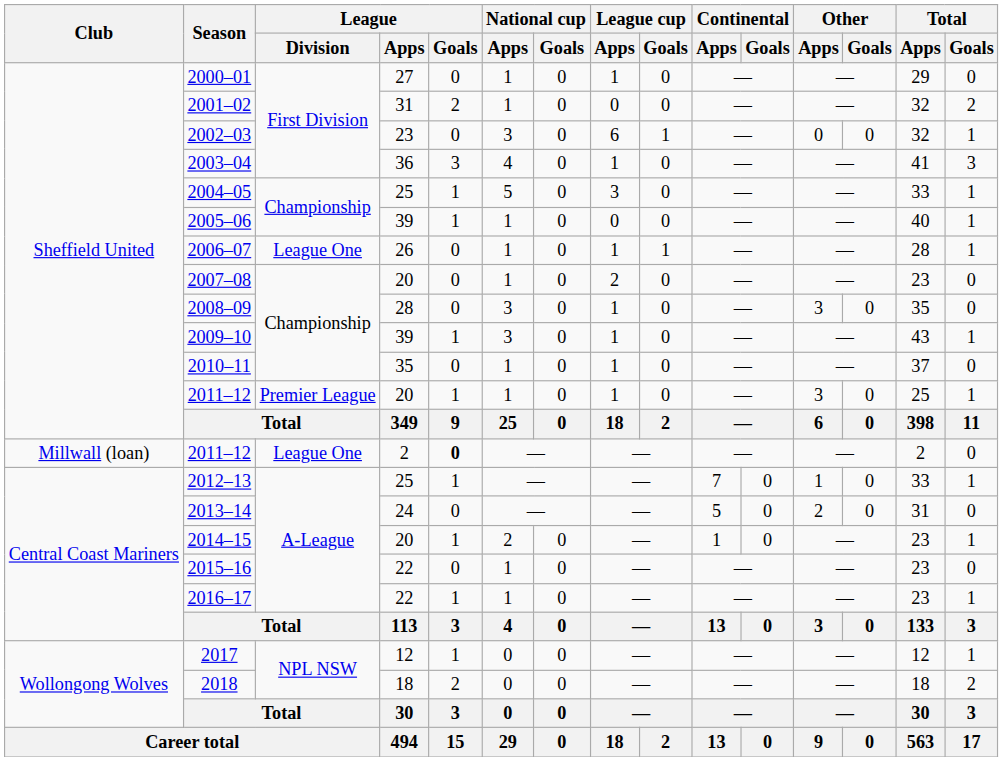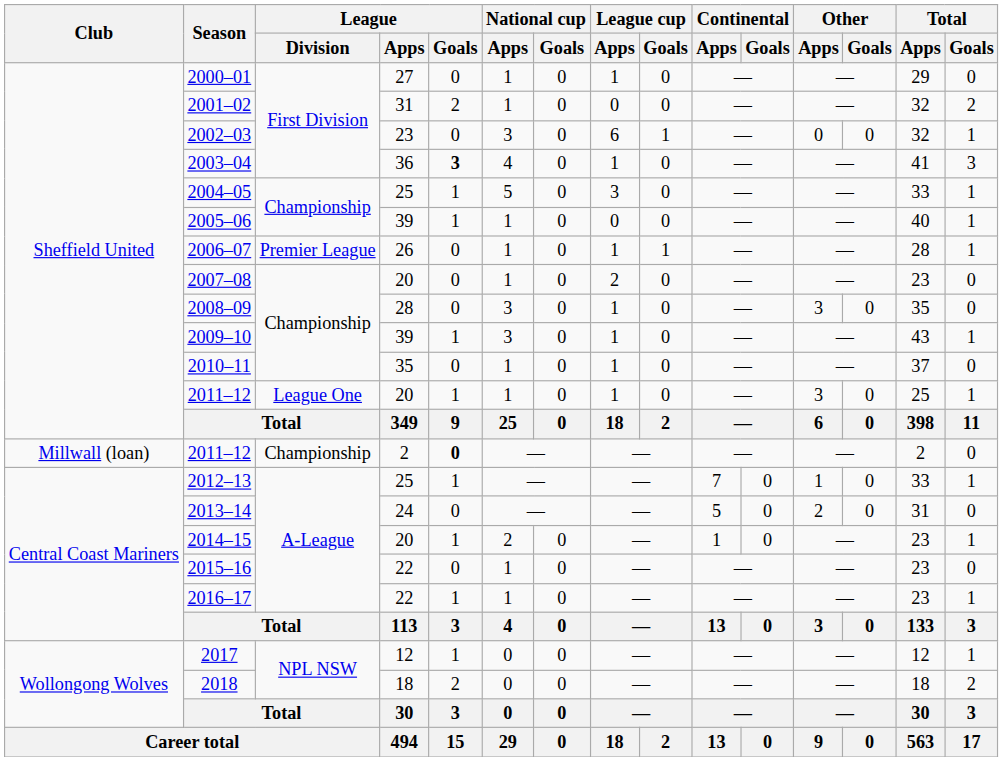2003–04 | League / Goals: normal -> bold
2006–07 | League / Division: League One -> Premier League
2011–12 / 20 | League / Division: Premier League -> League One
2011–12 / 2 | League / Division: League One -> Championship
